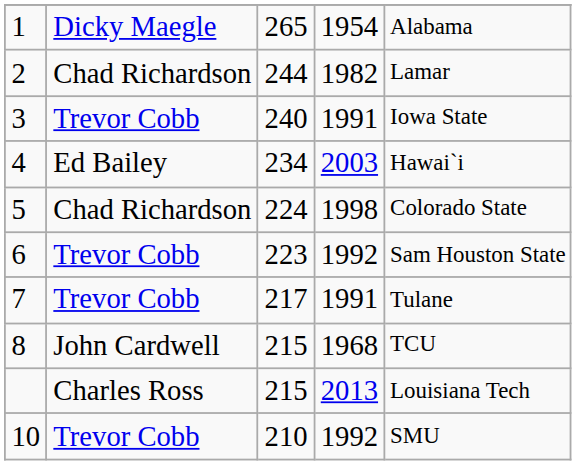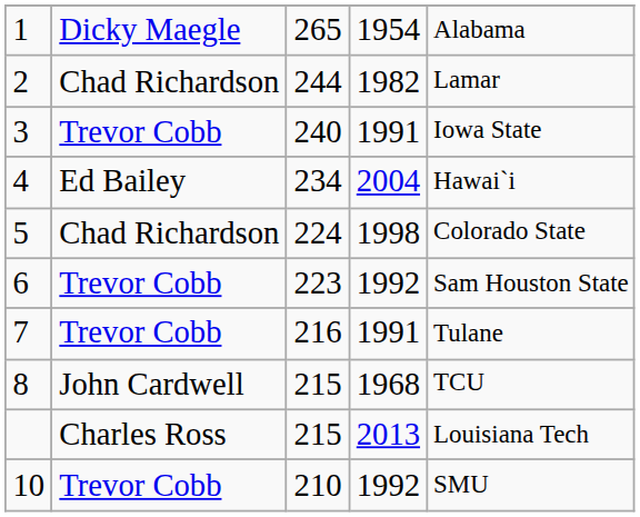4 | column 4: 2003 -> 2004
7 | column 3: 217 -> 216
